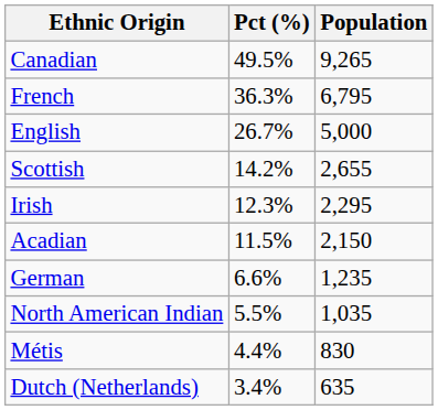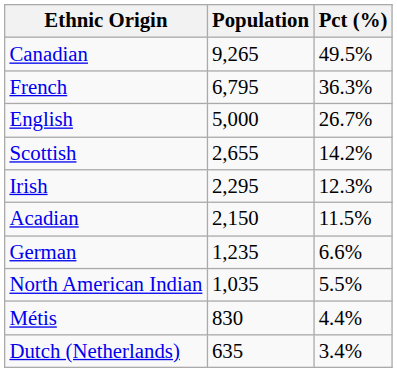columns swapped: Population <-> Pct (%)
